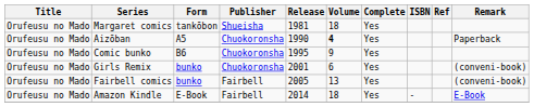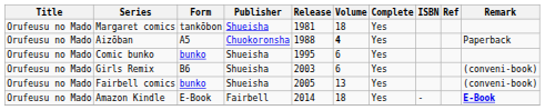Aizōban | Release: 1990 -> 1988
Comic bunko | Form: B6 -> bunko
Comic bunko | Publisher: Chuokoronsha -> Shueisha
Comic bunko | Volume: 9 -> 6
Girls Remix | Form: bunko -> B6
Girls Remix | Publisher: Chuokoronsha -> Shueisha
Girls Remix | Release: 2001 -> 2003
Fairbell comics | Publisher: Fairbell -> Shueisha
Amazon Kindle | Remark: normal -> bold
